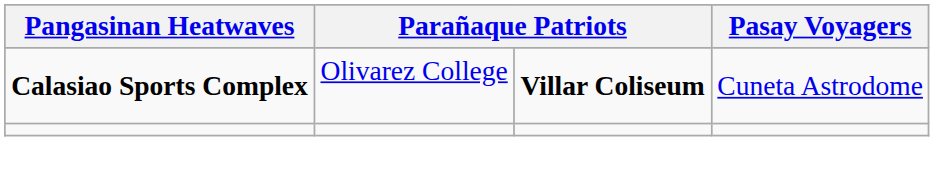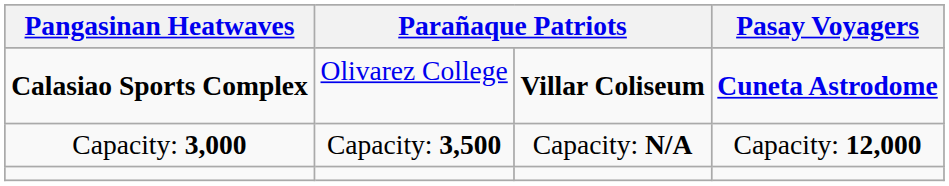Calasiao Sports Complex | Pasay Voyagers: normal -> bold
+ row: Capacity: 3,000 | Capacity: 3,500 | Capacity: N/A | Capacity: 12,000
